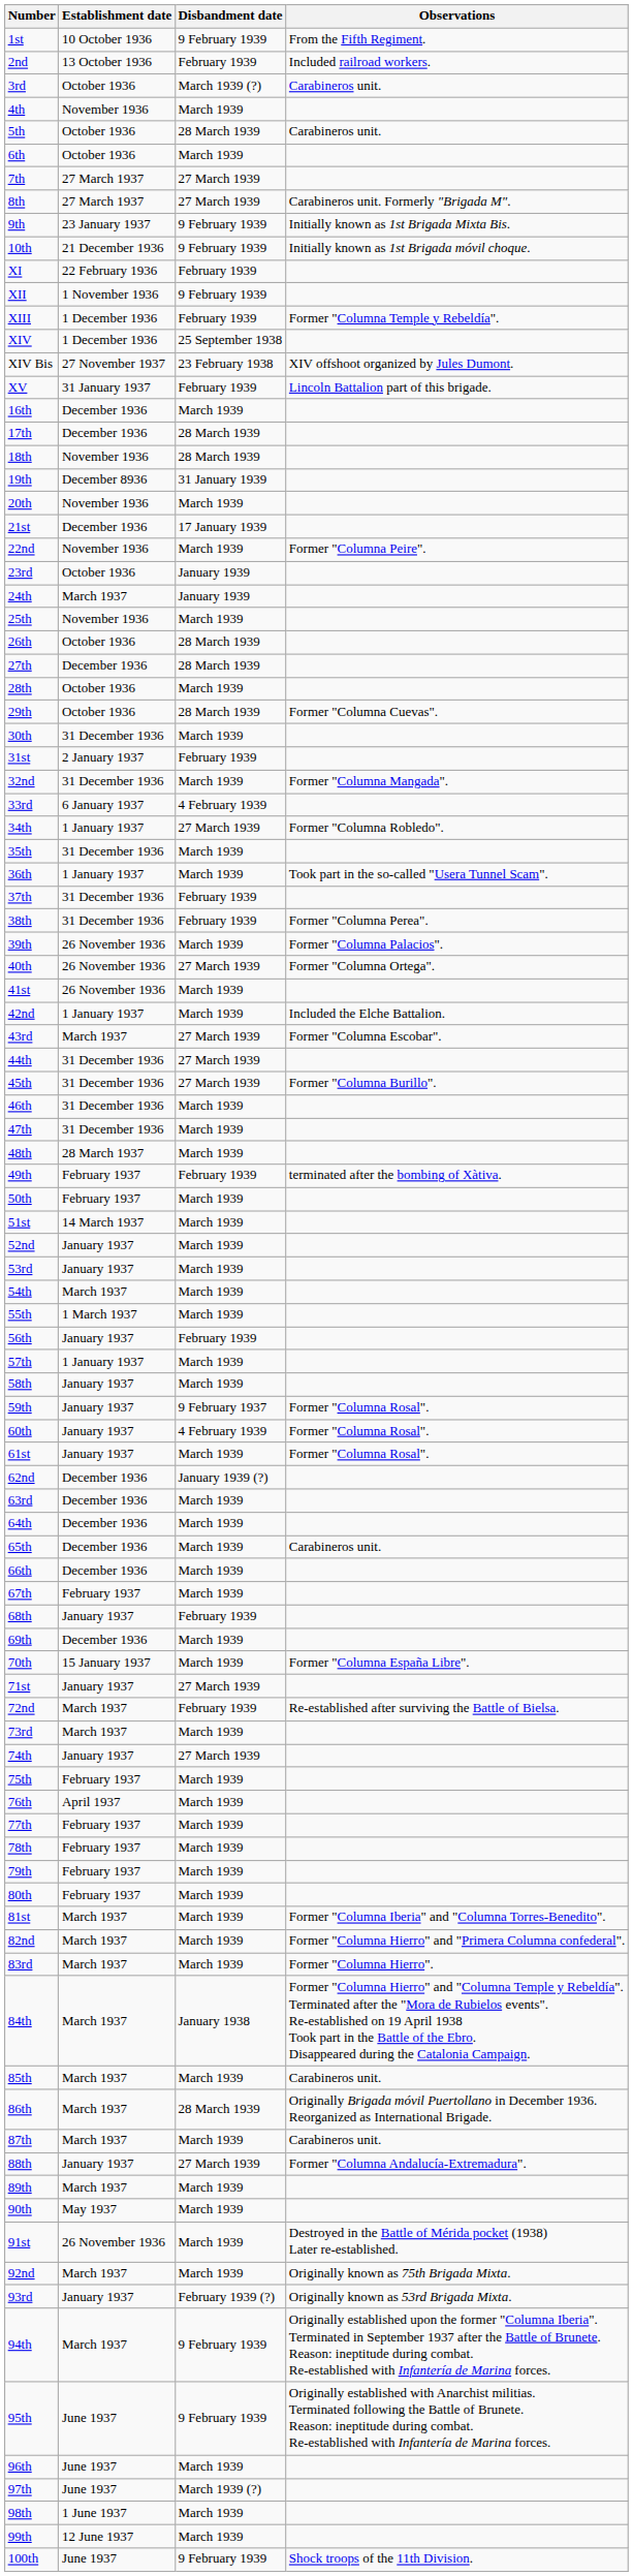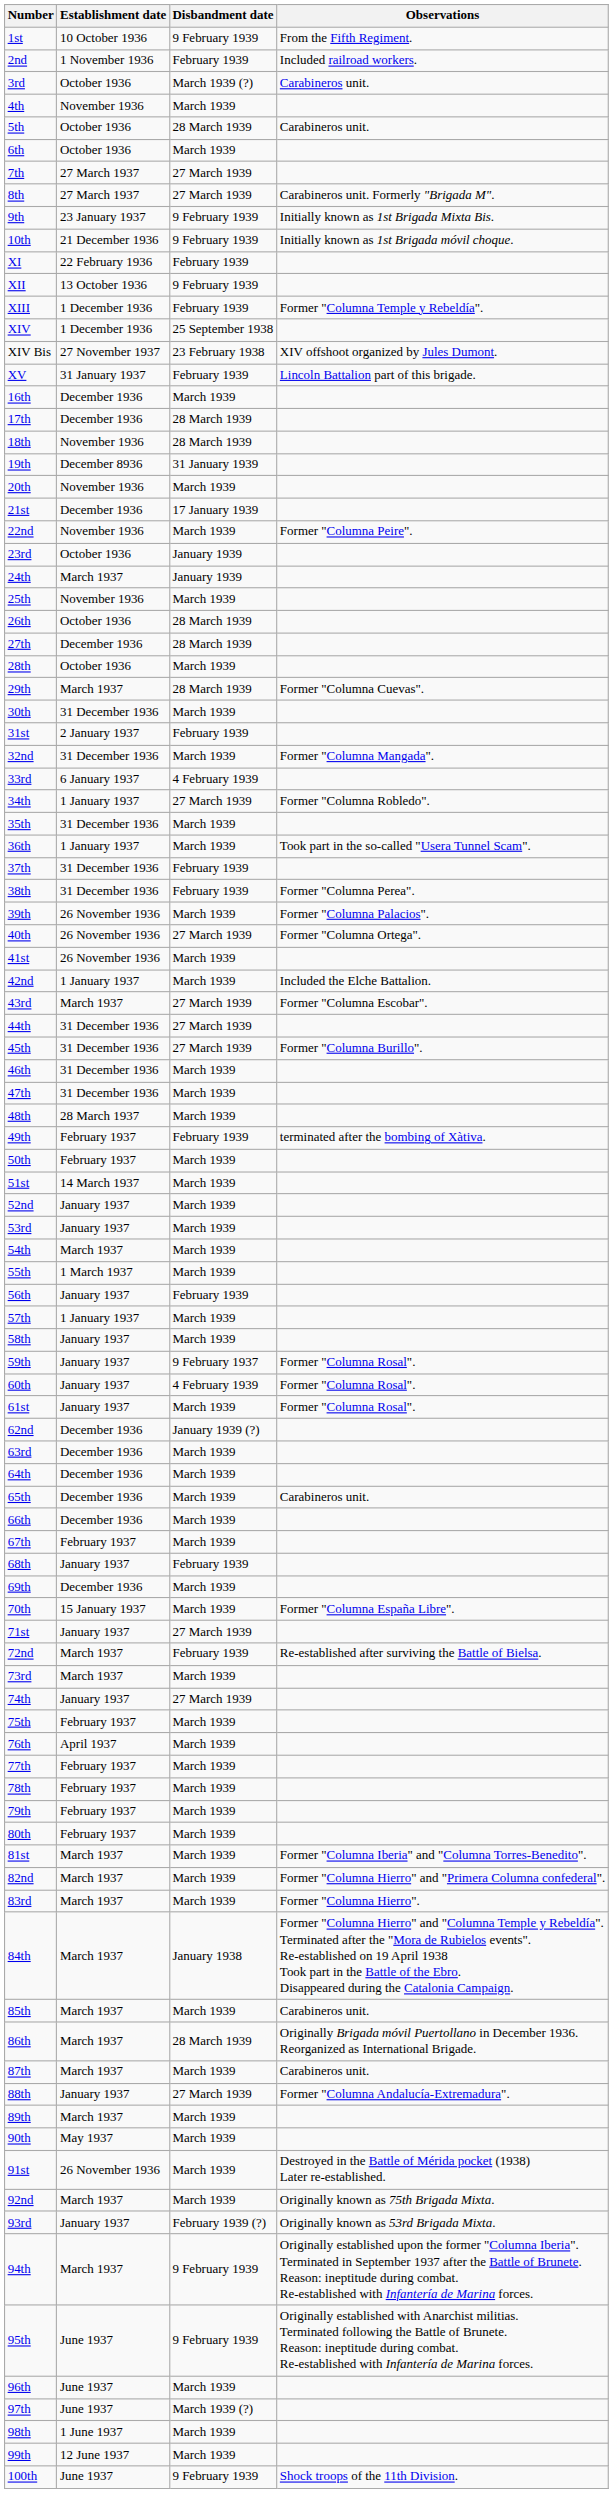2nd | Establishment date: 13 October 1936 -> 1 November 1936
XII | Establishment date: 1 November 1936 -> 13 October 1936
29th | Establishment date: October 1936 -> March 1937
